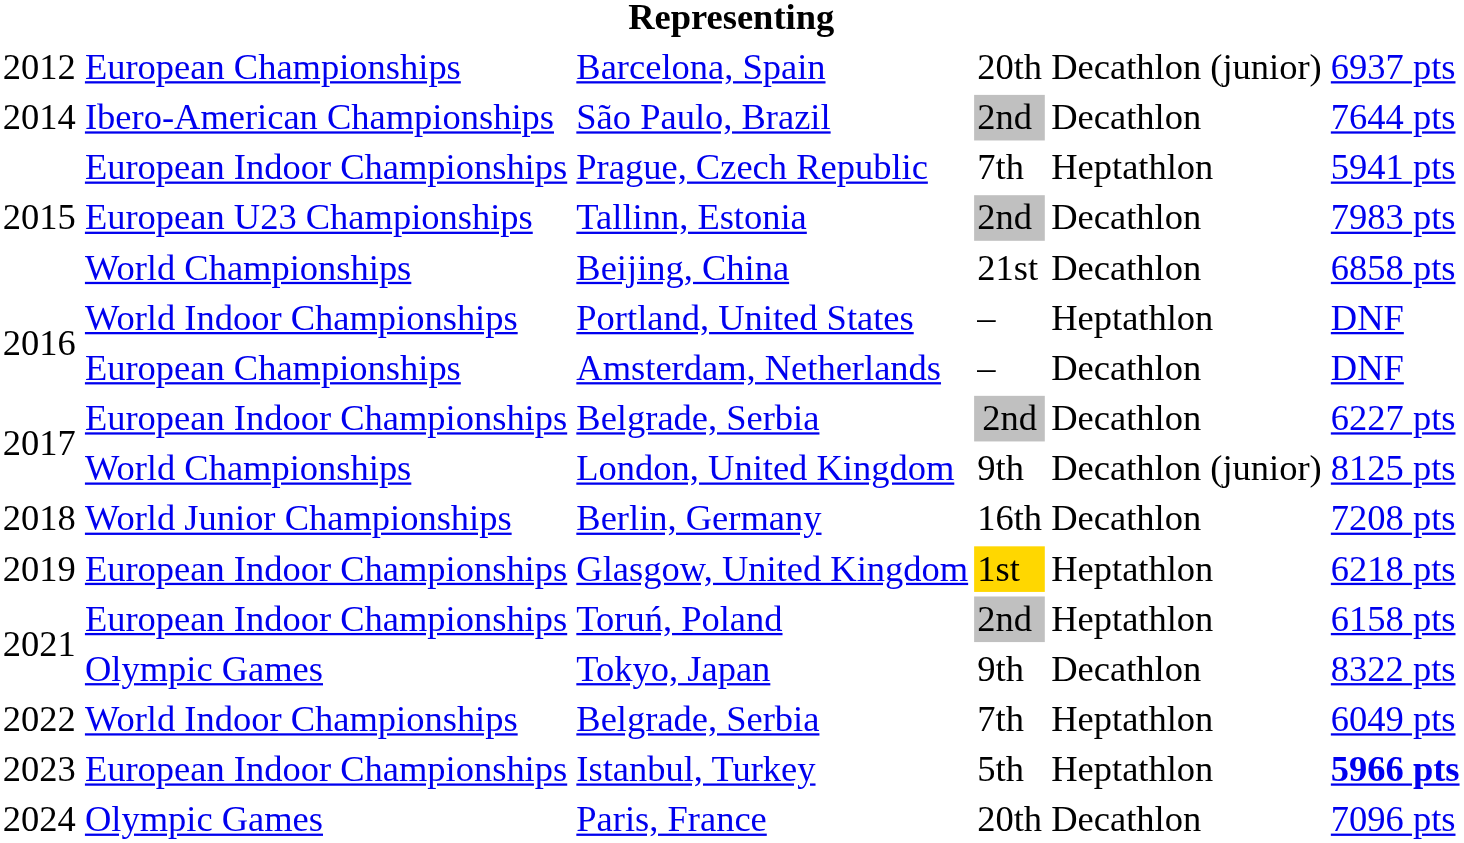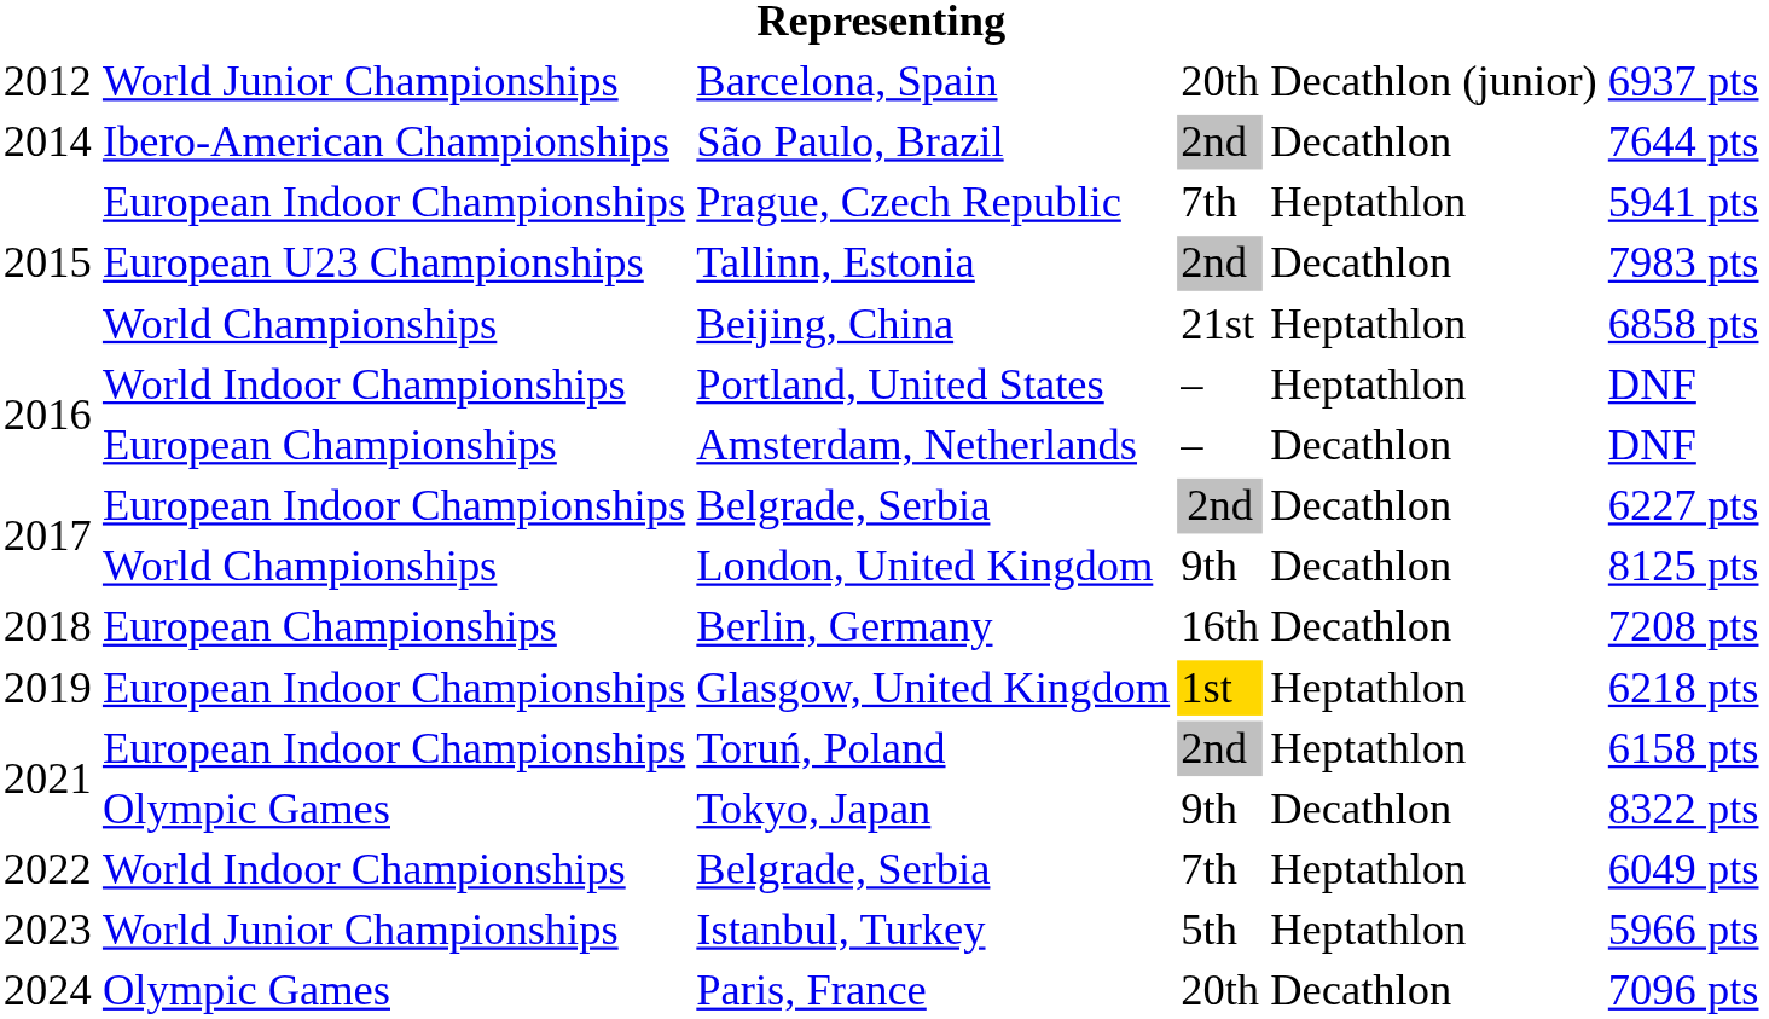Barcelona, Spain | column 2: European Championships -> World Junior Championships
Beijing, China | column 5: Decathlon -> Heptathlon
London, United Kingdom | column 5: Decathlon (junior) -> Decathlon
Berlin, Germany | column 2: World Junior Championships -> European Championships
Istanbul, Turkey | column 2: European Indoor Championships -> World Junior Championships
Istanbul, Turkey | column 6: bold -> normal
